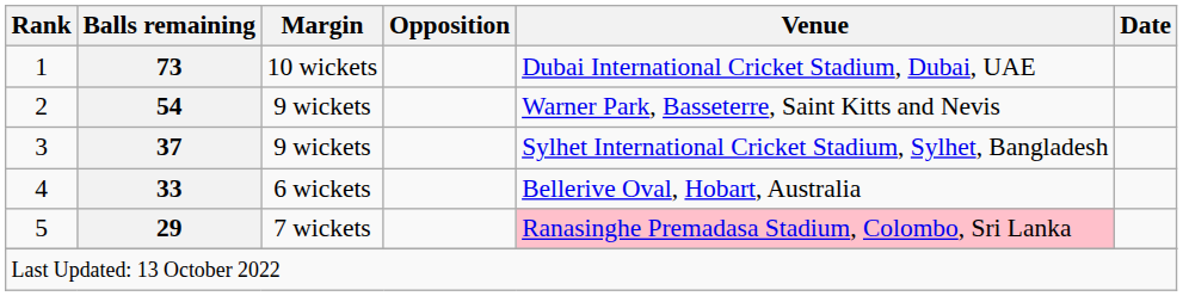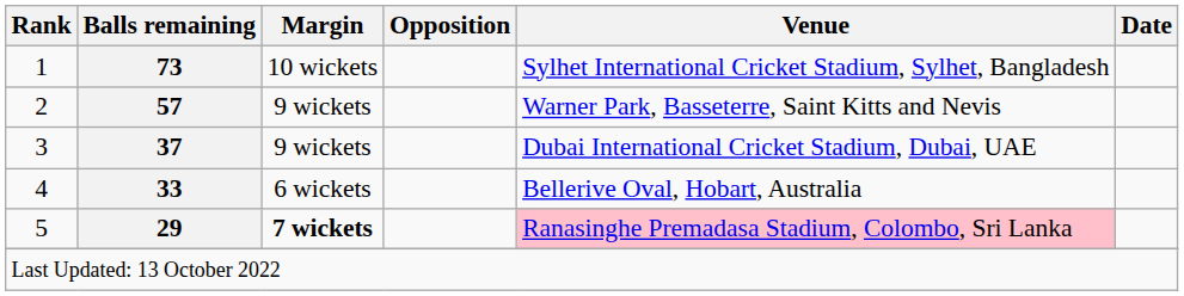1 | Venue: Dubai International Cricket Stadium, Dubai, UAE -> Sylhet International Cricket Stadium, Sylhet, Bangladesh
2 | Balls remaining: 54 -> 57
3 | Venue: Sylhet International Cricket Stadium, Sylhet, Bangladesh -> Dubai International Cricket Stadium, Dubai, UAE
5 | Margin: normal -> bold
